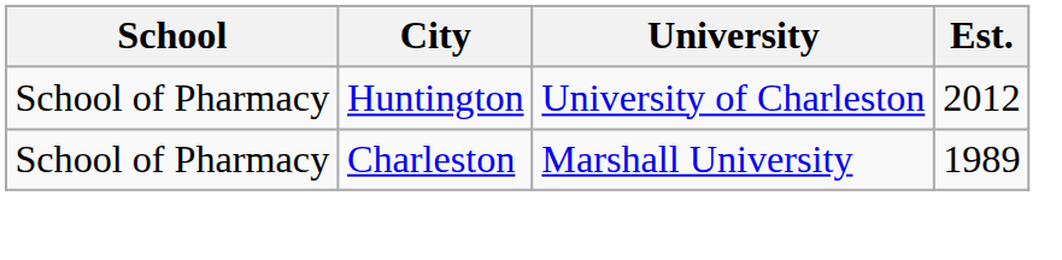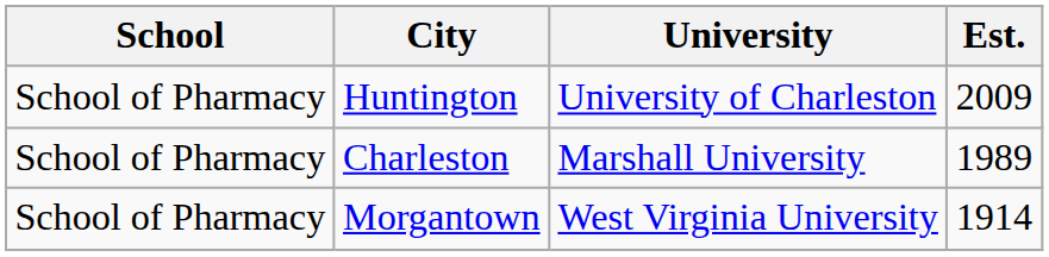Huntington | Est.: 2012 -> 2009
+ row: School of Pharmacy | Morgantown | West Virginia University | 1914
